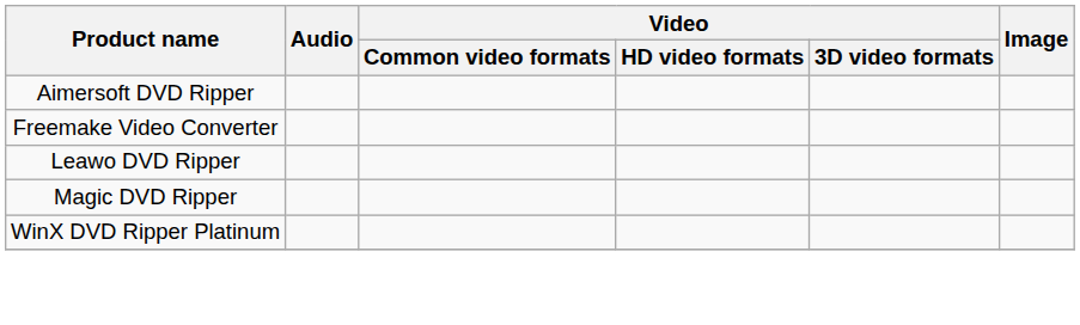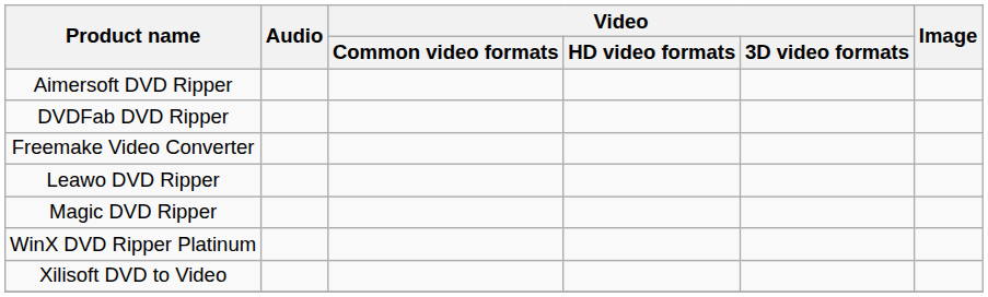+ row: DVDFab DVD Ripper
+ row: Xilisoft DVD to Video
